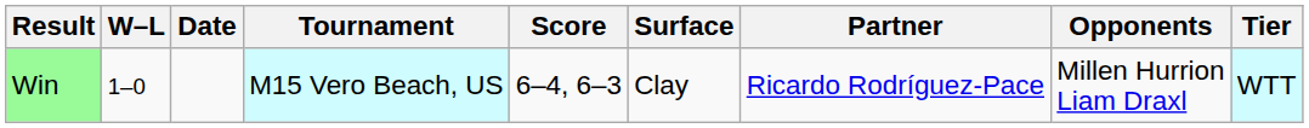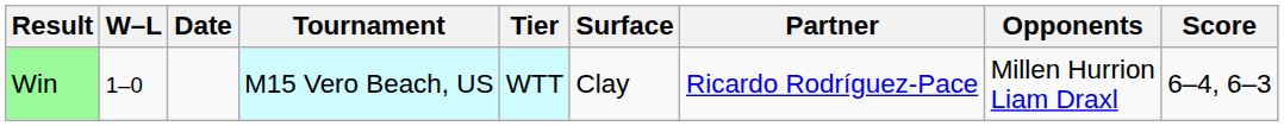columns swapped: Tier <-> Score
